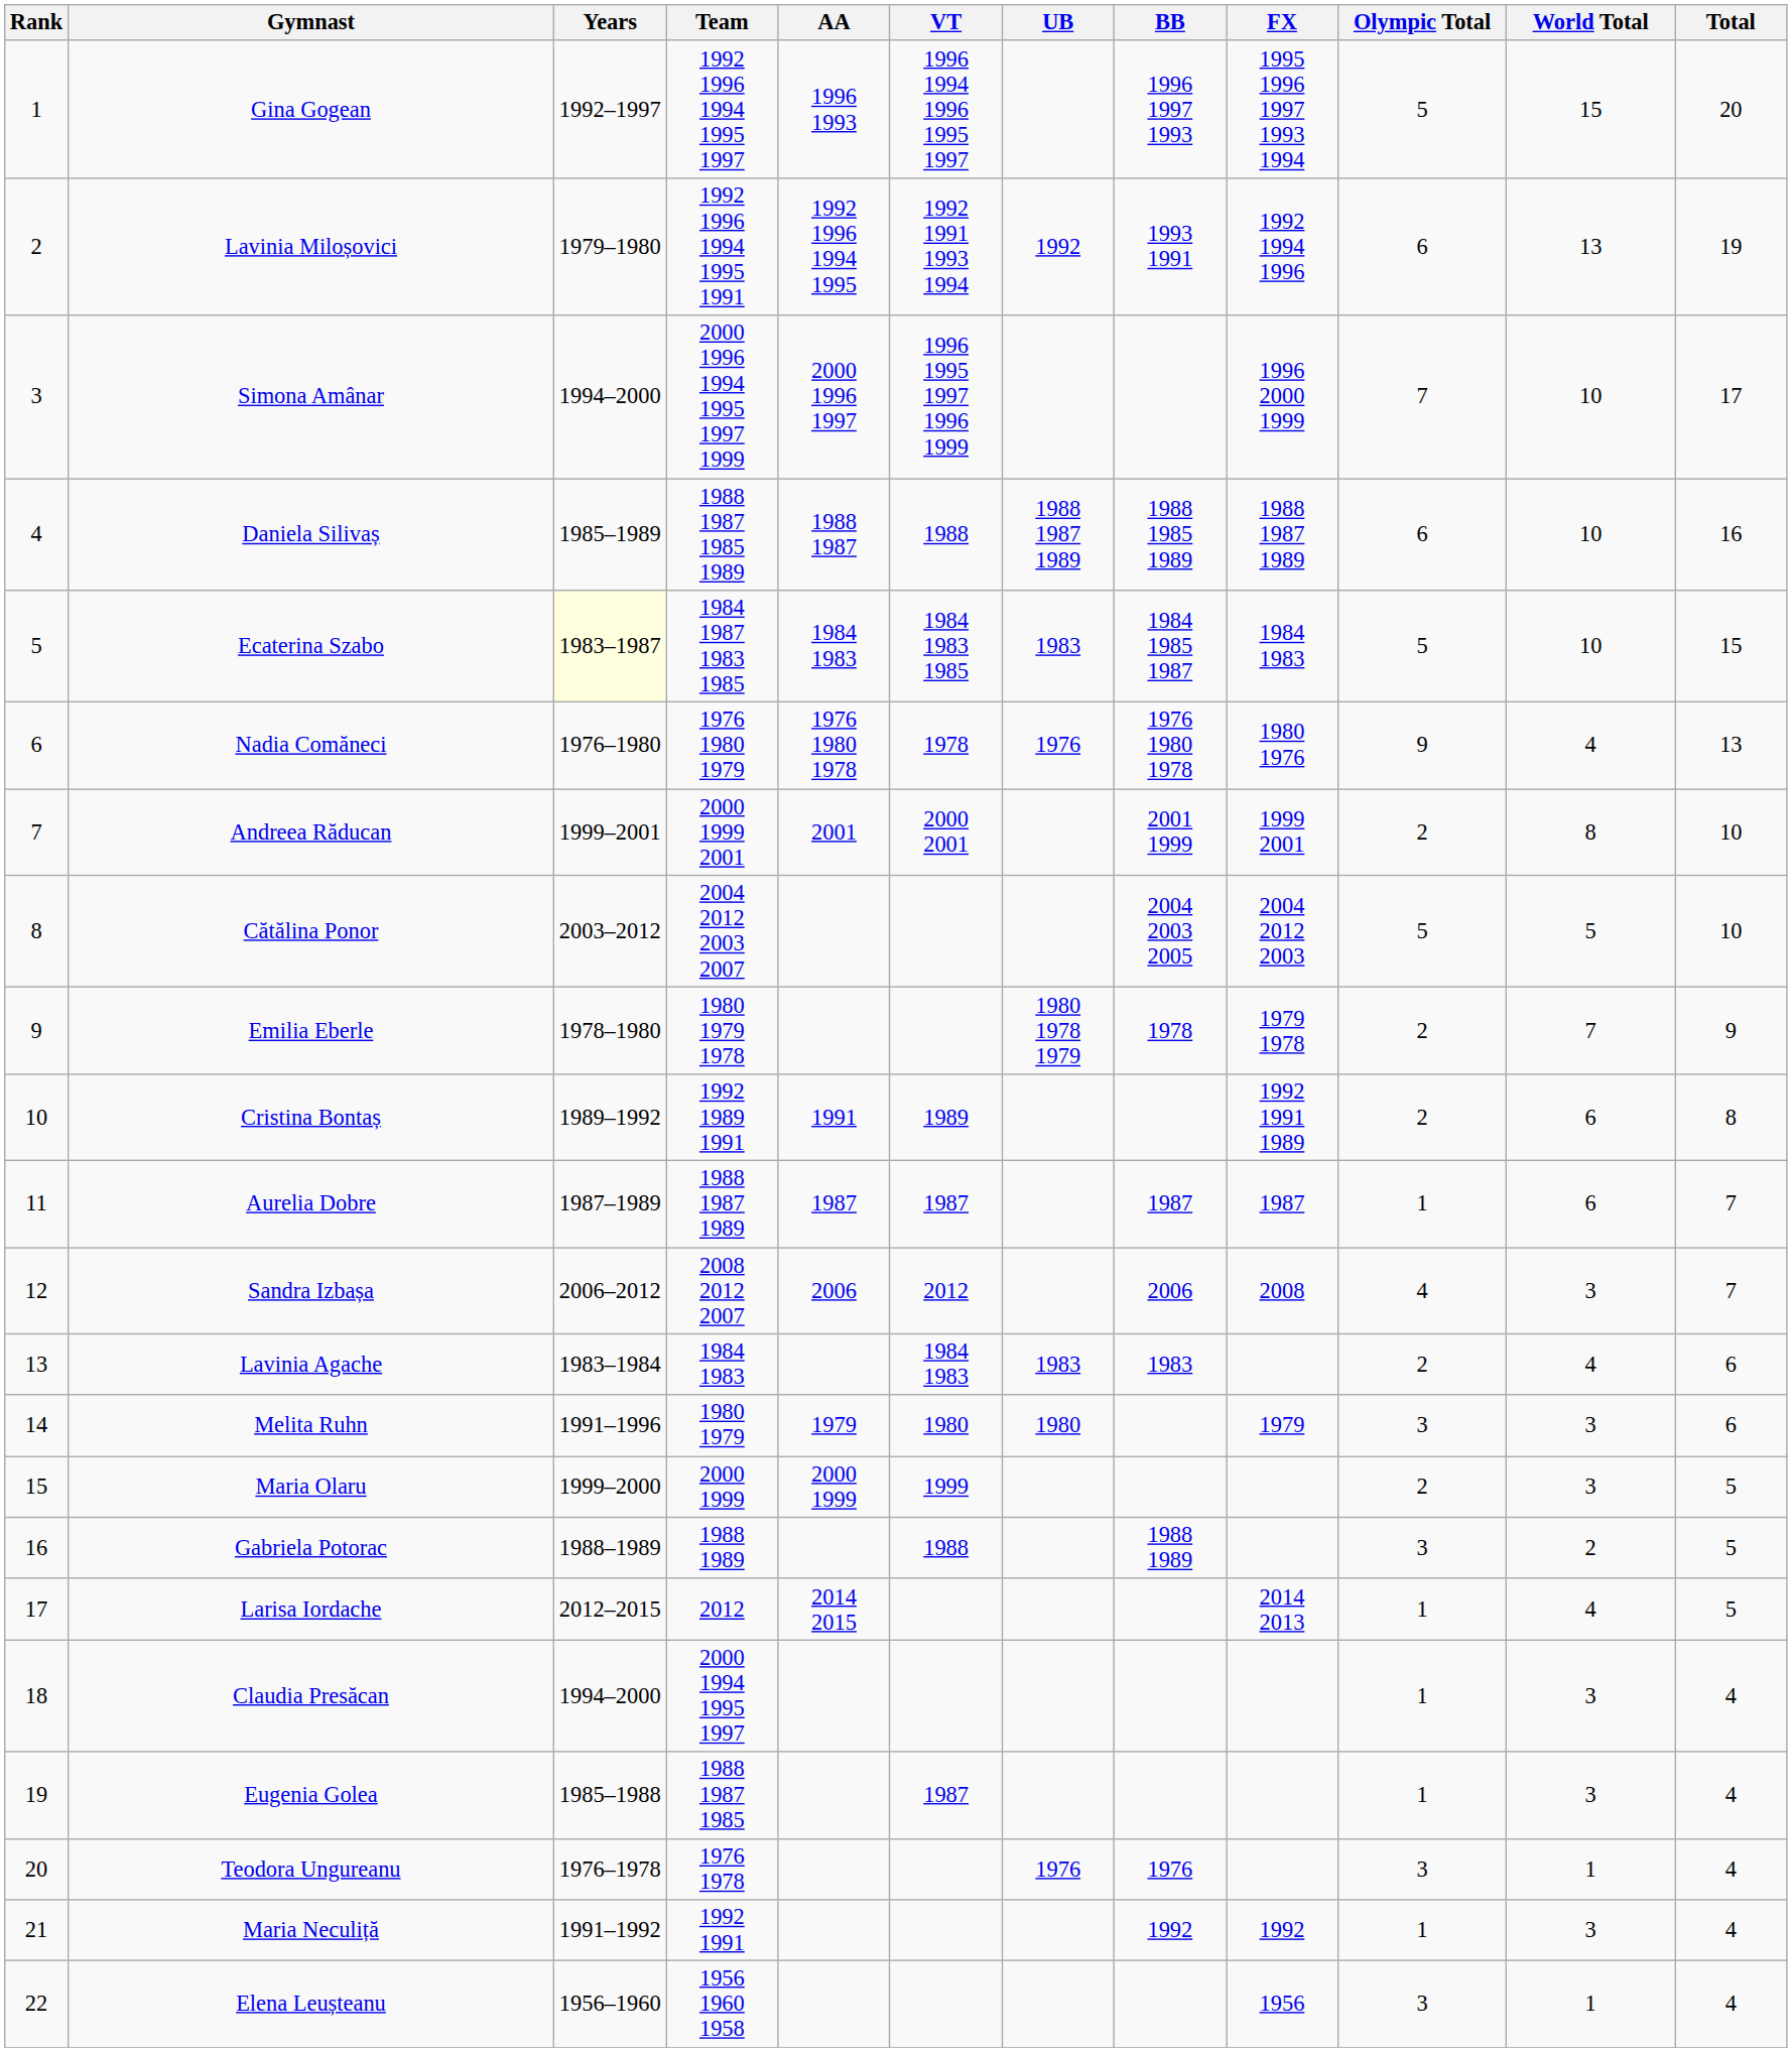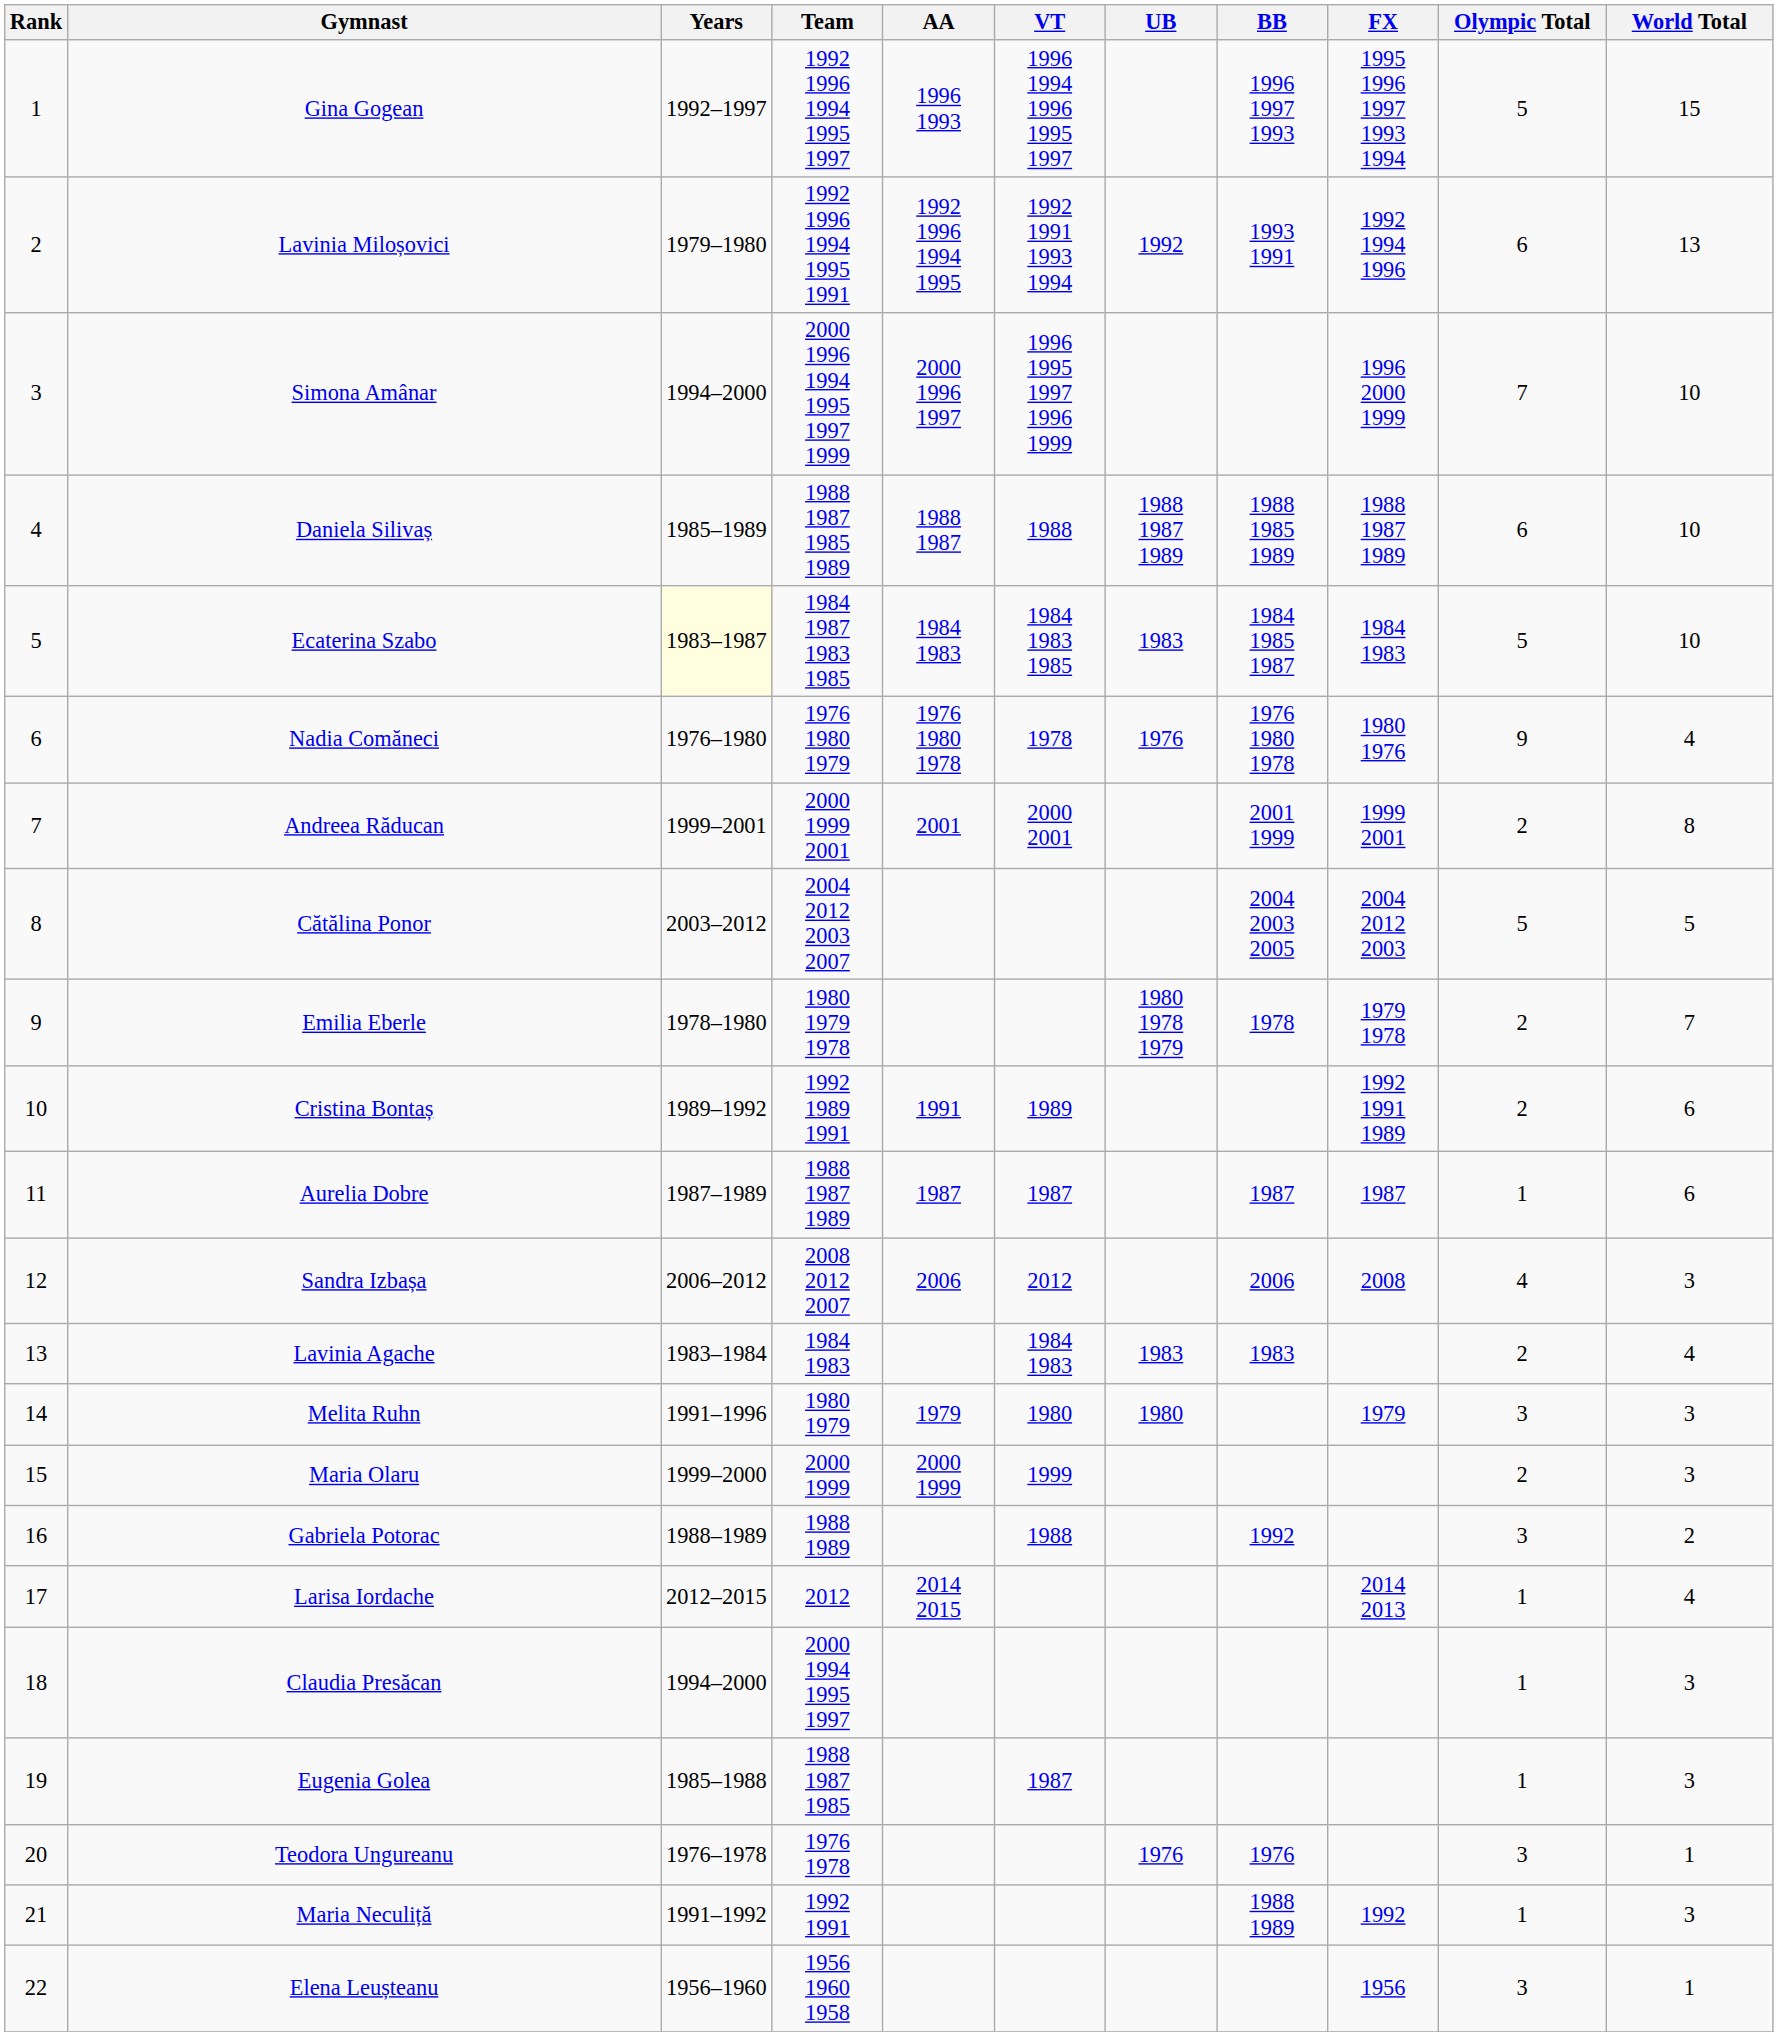- column: Total | 20 | 19 | 17 | 16 | 15 | 13 | 10 | 10 | 9 | 8 | 7 | 7 | 6 | 6 | 5 | 5 | 5 | 4 | 4 | 4 | 4 | 4
Gabriela Potorac | BB: 1988 1989 -> 1992
Maria Neculiță | BB: 1992 -> 1988 1989
